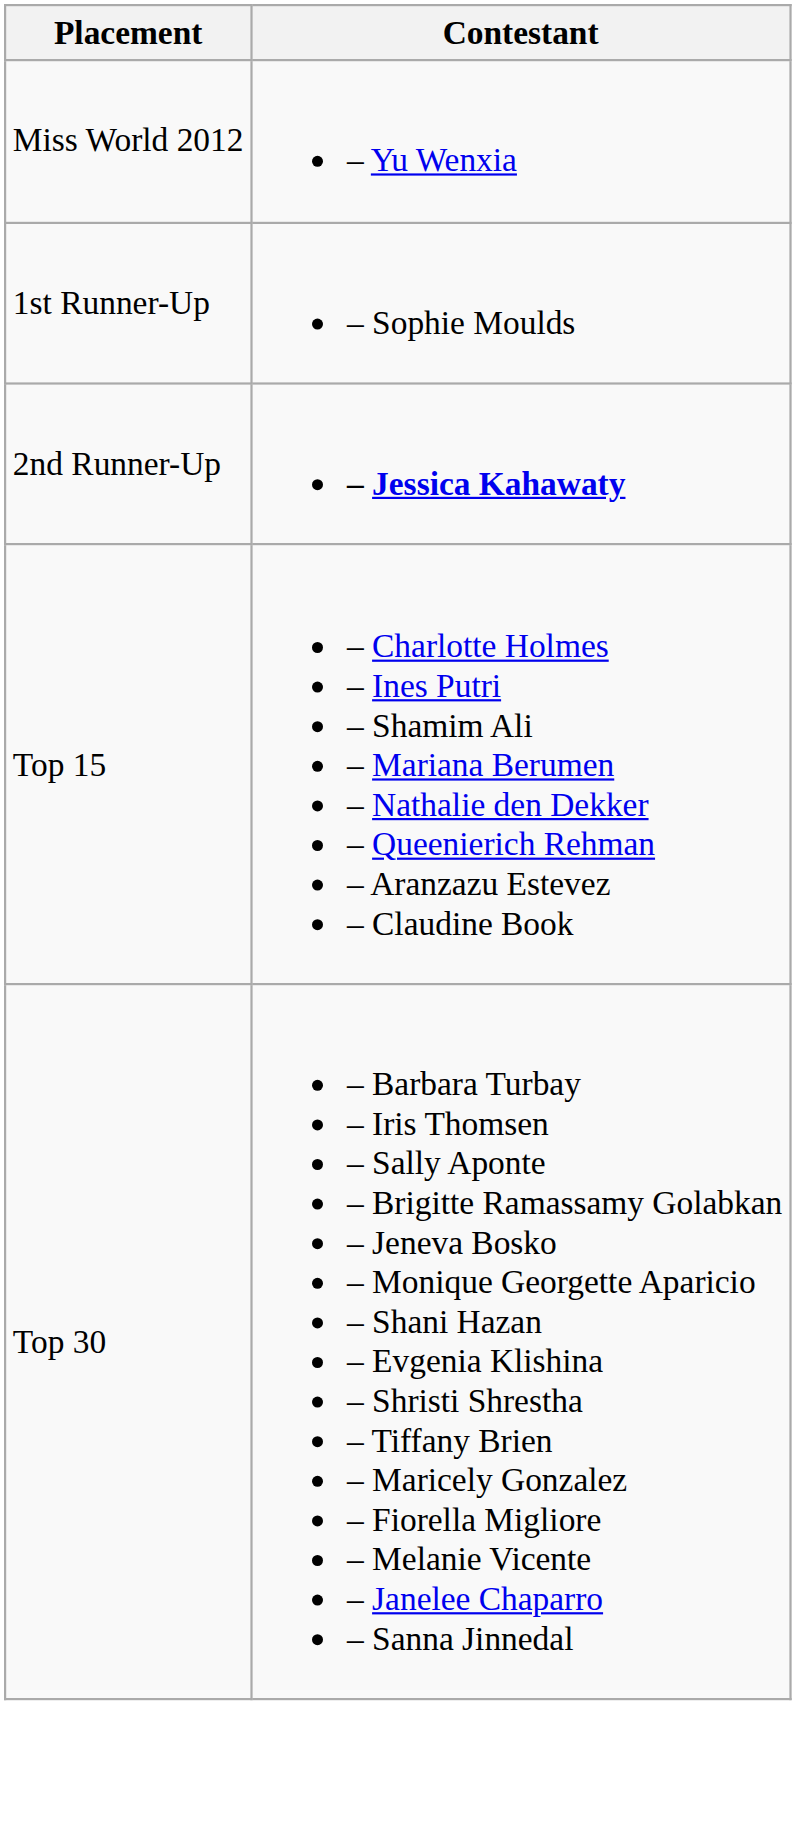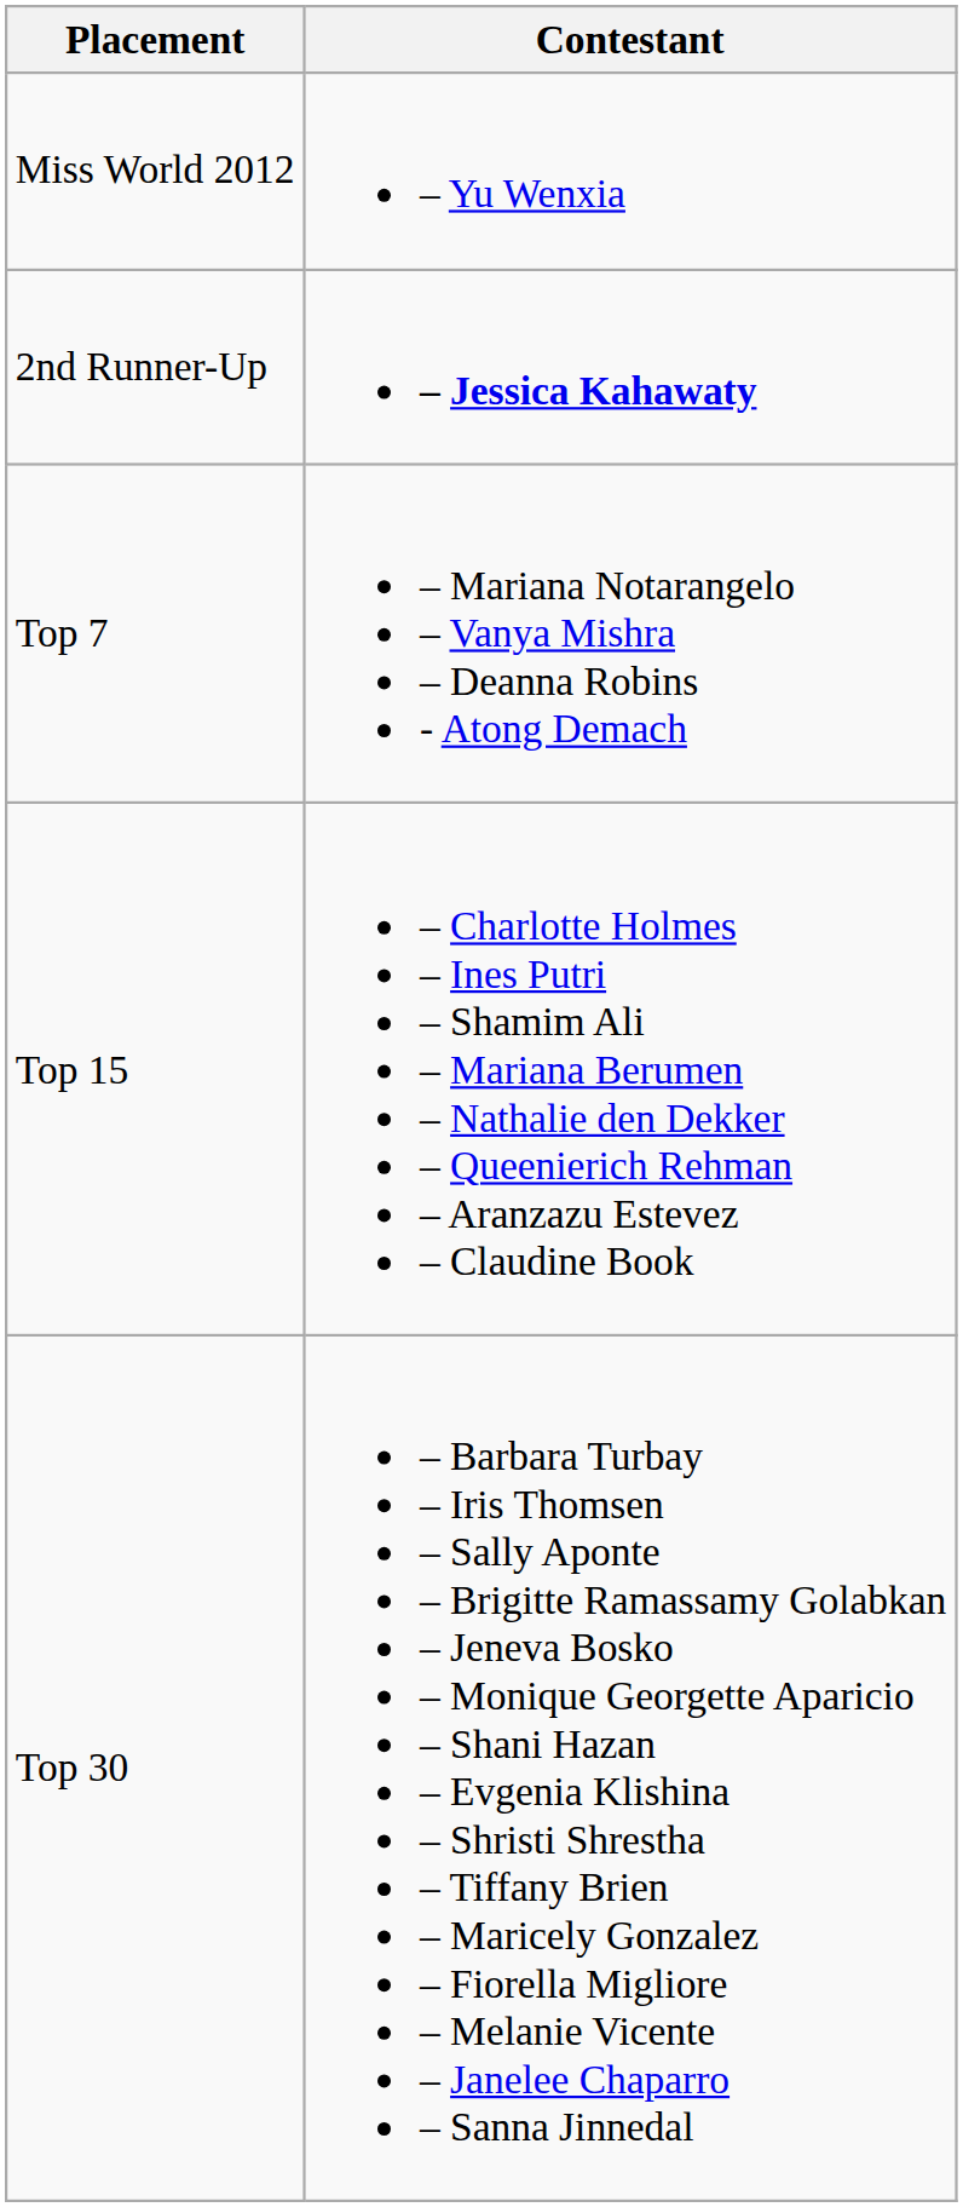- row: 1st Runner-Up | – Sophie Moulds
+ row: Top 7 | – Mariana Notarangelo – Vanya Mishra – Deanna Robins - Atong Demach
